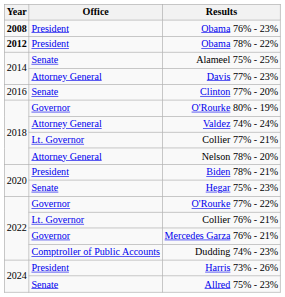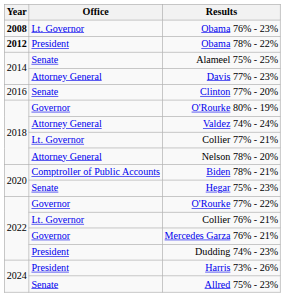Obama 76% - 23% | Office: President -> Lt. Governor
Biden 78% - 21% | Office: President -> Comptroller of Public Accounts
Dudding 74% - 23% | Office: Comptroller of Public Accounts -> President
